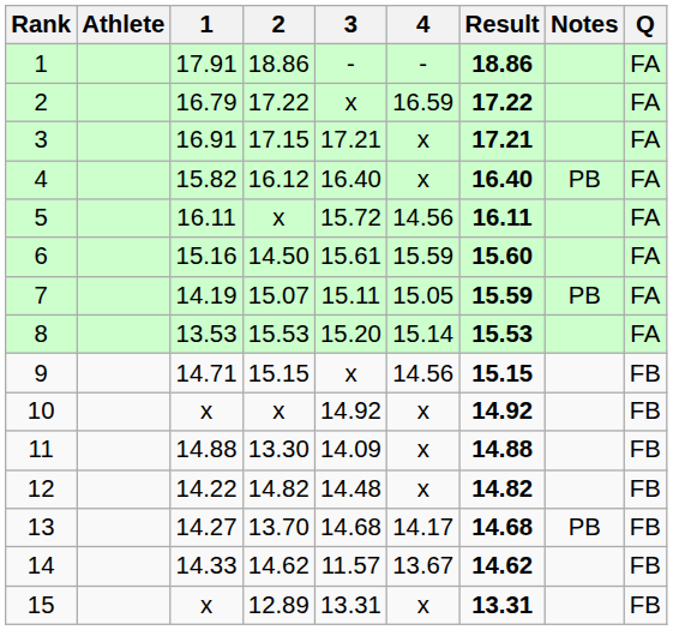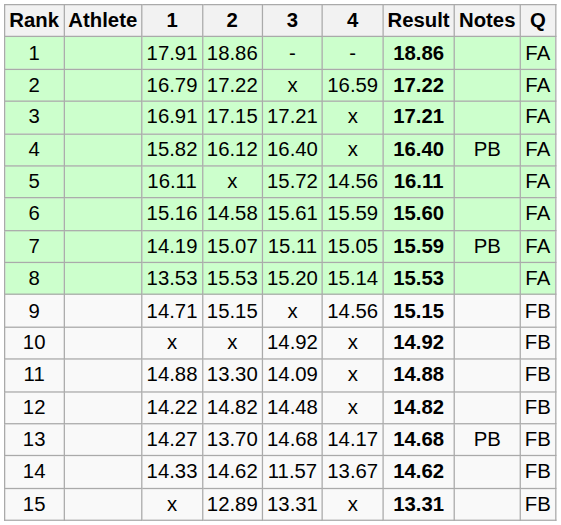6 | 2: 14.50 -> 14.58
